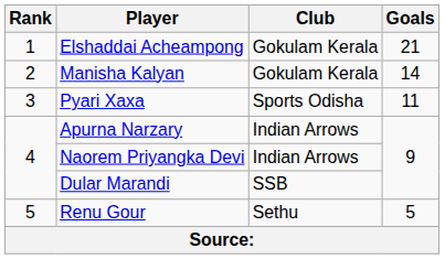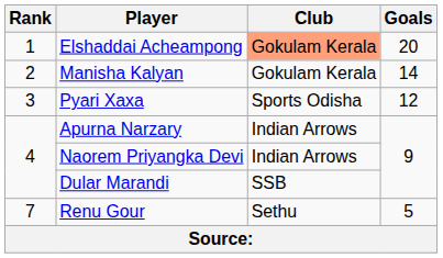Elshaddai Acheampong | Club: no background -> lightsalmon background
Elshaddai Acheampong | Goals: 21 -> 20
Pyari Xaxa | Goals: 11 -> 12
Renu Gour | Rank: 5 -> 7
